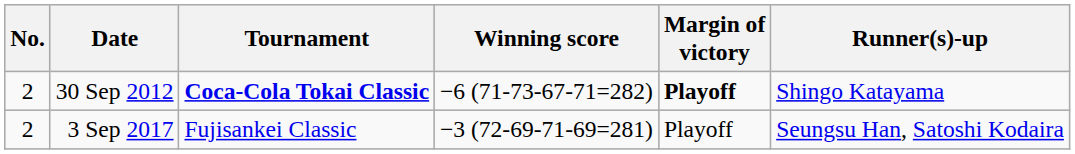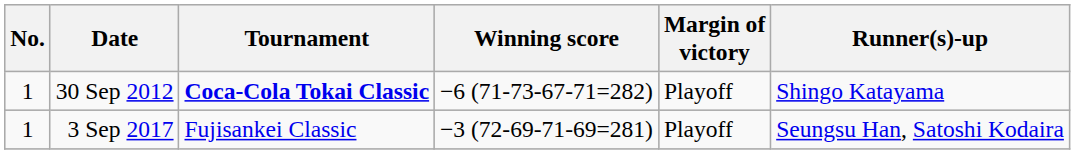30 Sep 2012 | No.: 2 -> 1
30 Sep 2012 | Margin of victory: bold -> normal
3 Sep 2017 | No.: 2 -> 1
